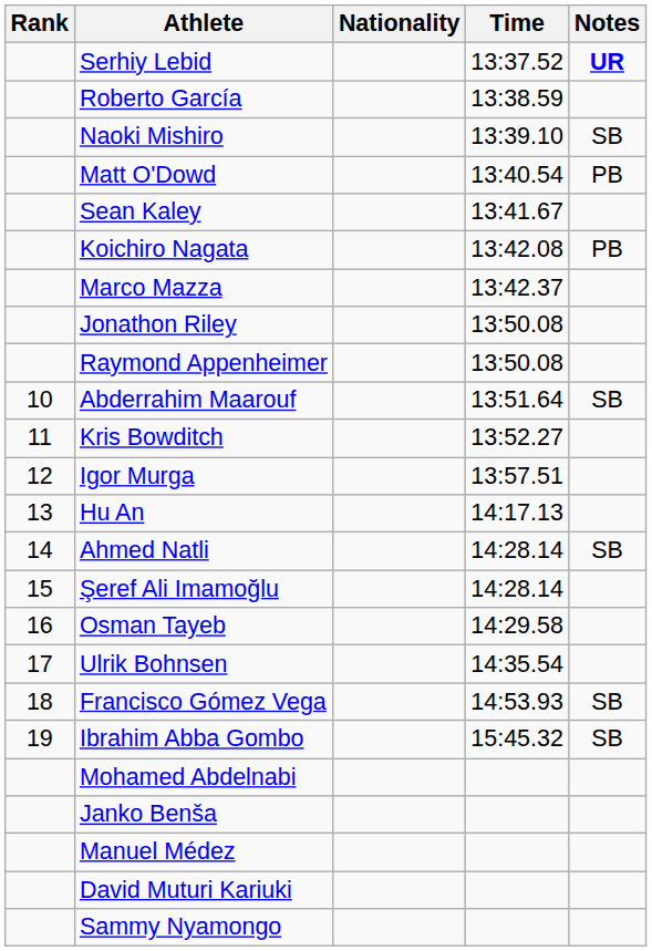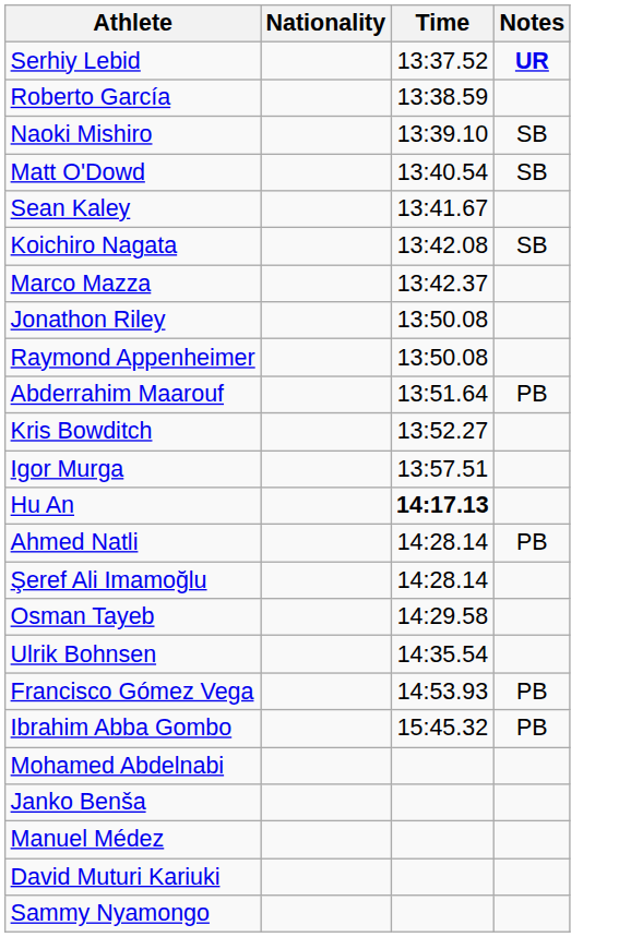- column: Rank | 10 | 11 | 12 | 13 | 14 | 15 | 16 | 17 | 18 | 19
Matt O'Dowd | Notes: PB -> SB
Koichiro Nagata | Notes: PB -> SB
Abderrahim Maarouf | Notes: SB -> PB
Hu An | Time: normal -> bold
Ahmed Natli | Notes: SB -> PB
Francisco Gómez Vega | Notes: SB -> PB
Ibrahim Abba Gombo | Notes: SB -> PB
